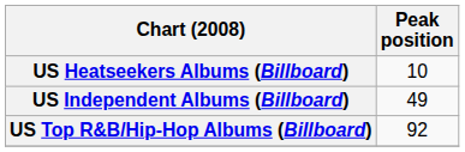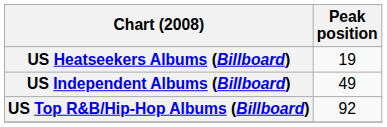US Heatseekers Albums (Billboard) | Peak position: 10 -> 19
